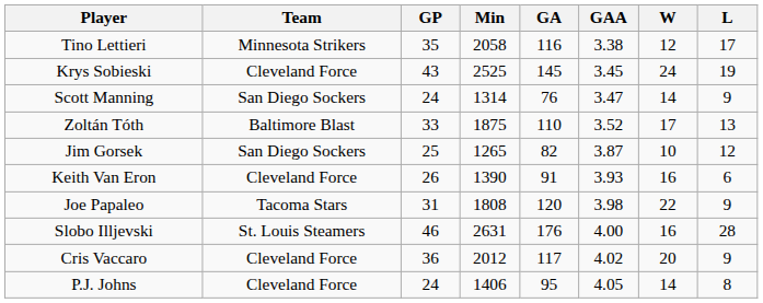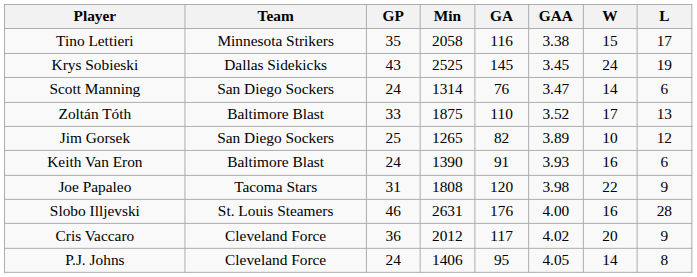Tino Lettieri | W: 12 -> 15
Krys Sobieski | Team: Cleveland Force -> Dallas Sidekicks
Scott Manning | L: 9 -> 6
Jim Gorsek | GAA: 3.87 -> 3.89
Keith Van Eron | Team: Cleveland Force -> Baltimore Blast
Keith Van Eron | GP: 26 -> 24
